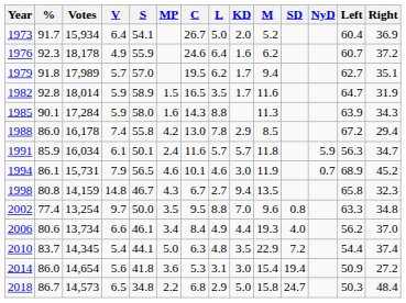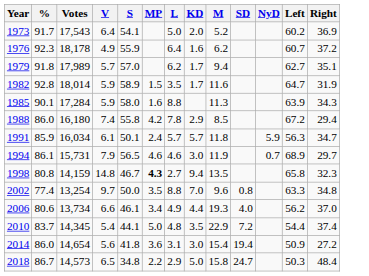- column: C | 26.7 | 24.6 | 19.5 | 16.5 | 14.3 | 13.0 | 11.6 | 10.1 | 6.7 | 9.5 | 8.4 | 6.3 | 5.3 | 6.8
1973 | Votes: 15,934 -> 17,543
1973 | Left: 60.4 -> 60.2
1988 | Votes: 16,178 -> 16,180
1994 | Right: 45.2 -> 29.7
1998 | MP: normal -> bold
